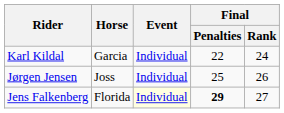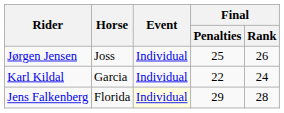rows swapped: Jørgen Jensen <-> Karl Kildal
Jens Falkenberg | Final / Penalties: bold -> normal
Jens Falkenberg | Final / Rank: 27 -> 28
